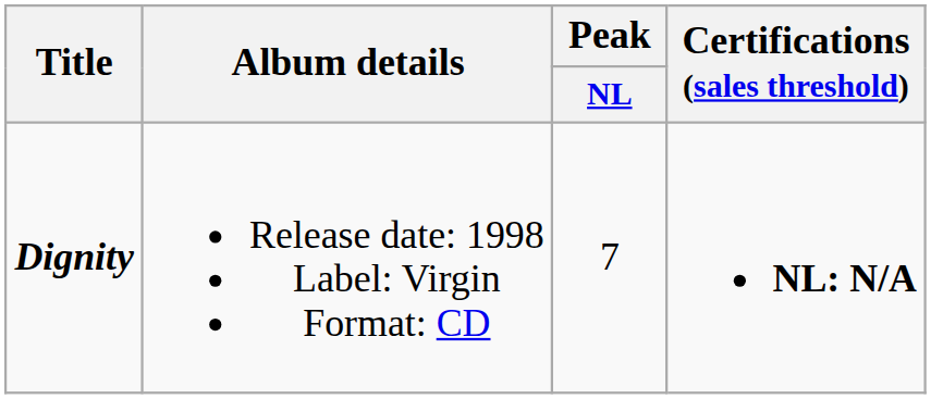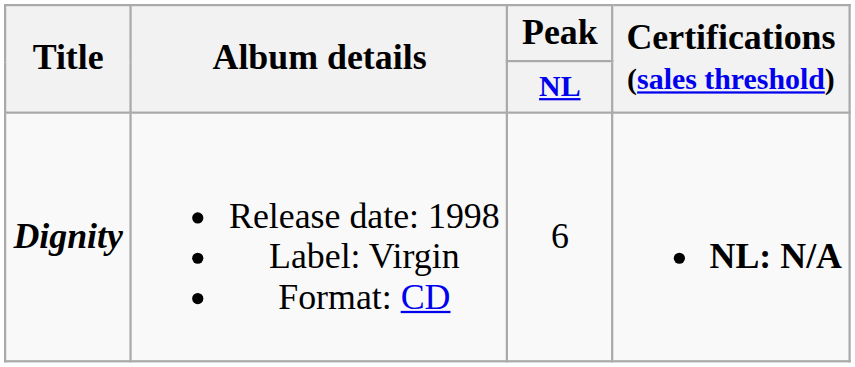Dignity | Peak / NL: 7 -> 6
